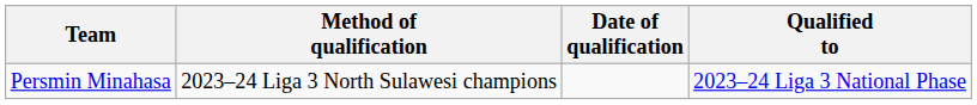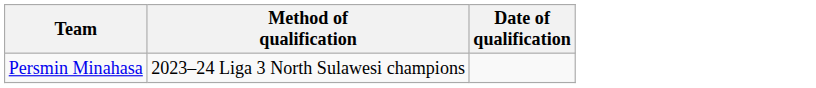- column: Qualified to | 2023–24 Liga 3 National Phase
